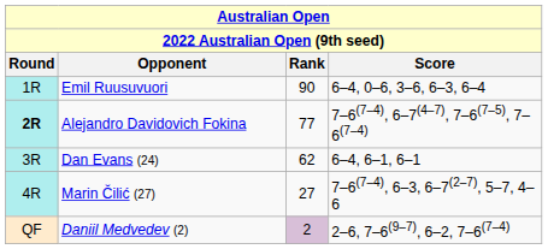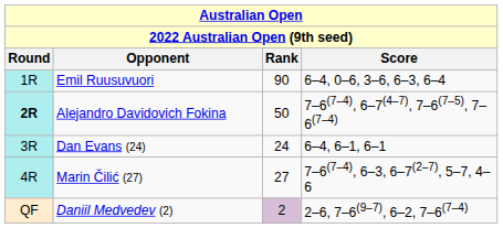Alejandro Davidovich Fokina | Rank: 77 -> 50
Dan Evans (24) | Rank: 62 -> 24
